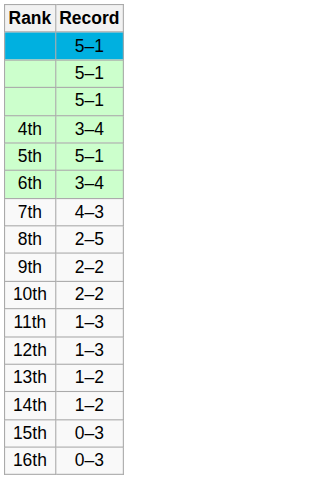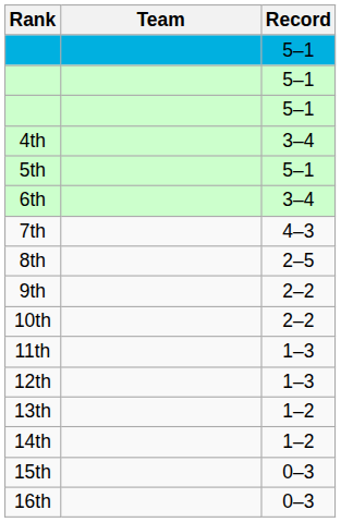+ column: Team
